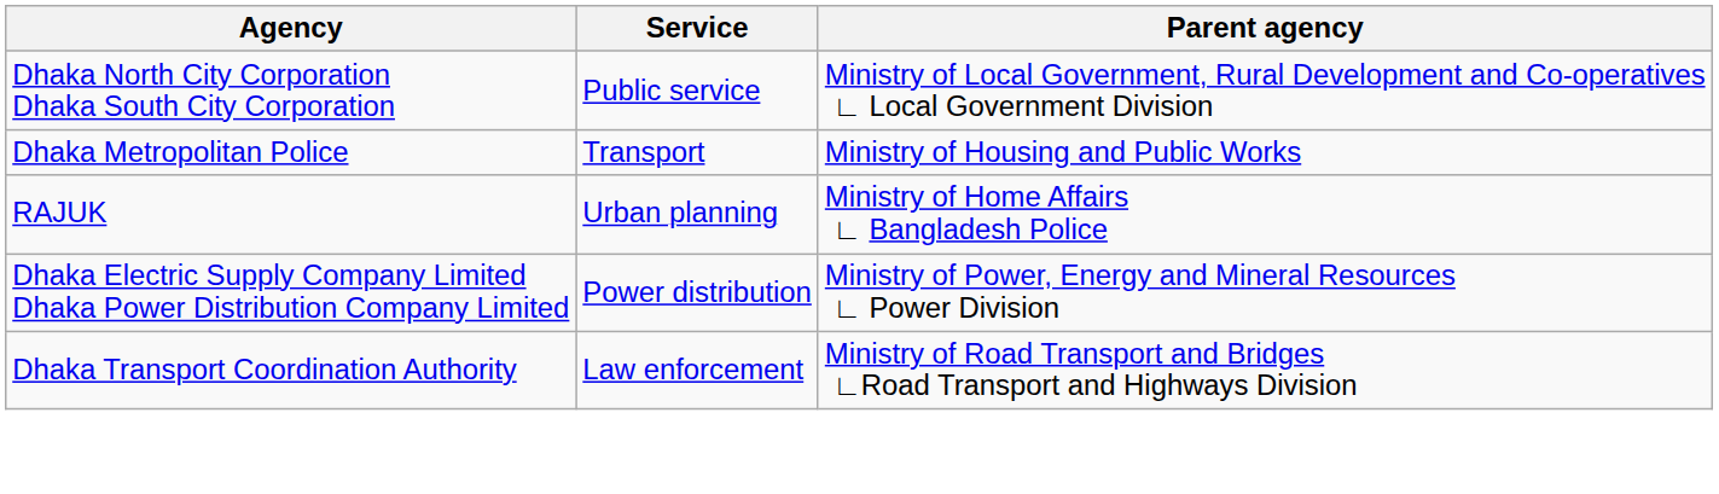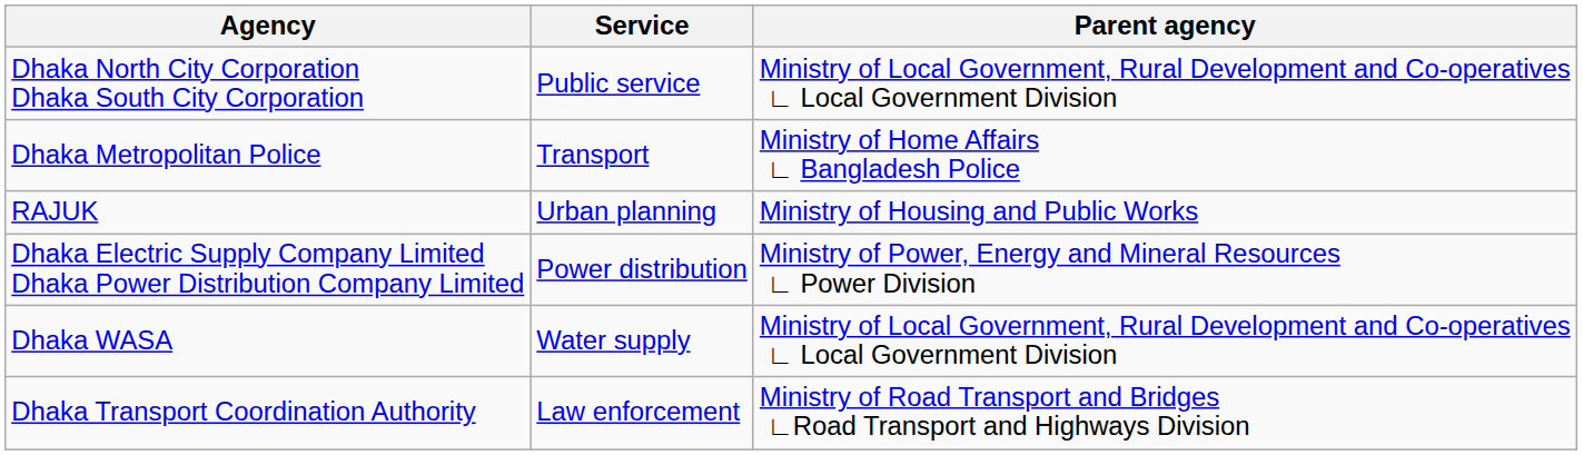Dhaka Metropolitan Police | Parent agency: Ministry of Housing and Public Works -> Ministry of Home Affairs ∟ Bangladesh Police
RAJUK | Parent agency: Ministry of Home Affairs ∟ Bangladesh Police -> Ministry of Housing and Public Works
+ row: Dhaka WASA | Water supply | Ministry of Local Government, Rural Development and Co-operatives ∟ Local Government Division
